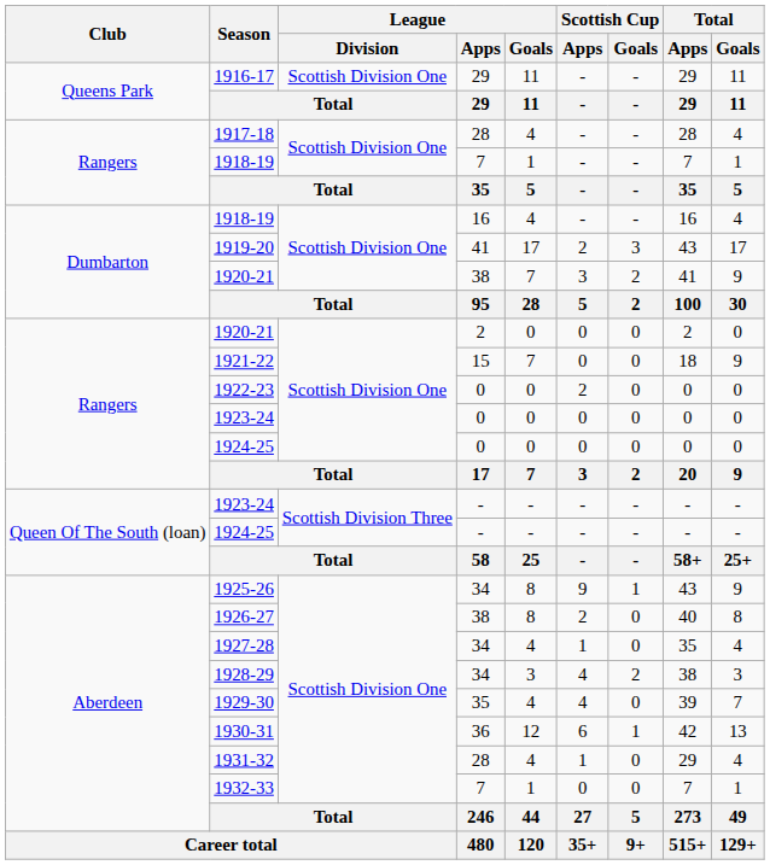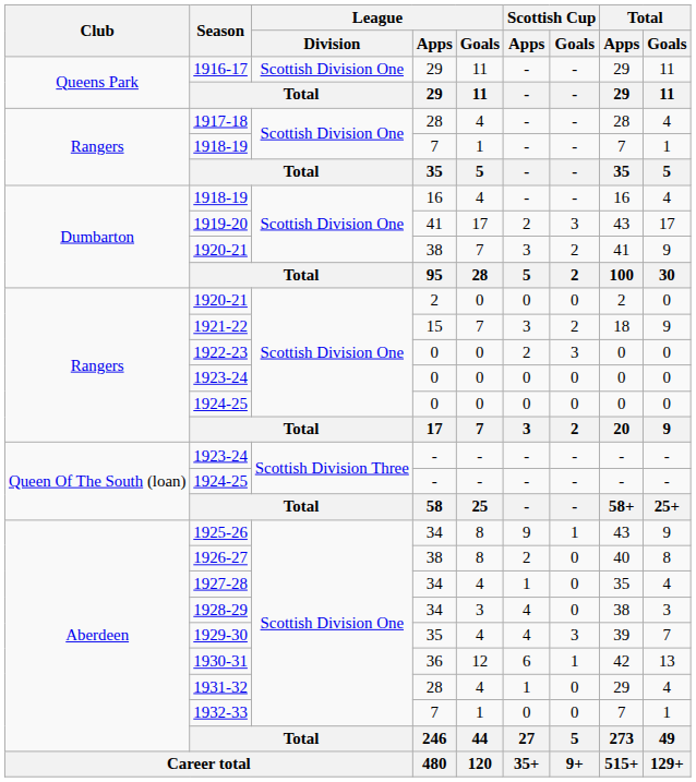1921-22 | Scottish Cup / Apps: 0 -> 3
1921-22 | Scottish Cup / Goals: 0 -> 2
1922-23 | Scottish Cup / Goals: 0 -> 3
1928-29 | Scottish Cup / Goals: 2 -> 0
1929-30 | Scottish Cup / Goals: 0 -> 3
